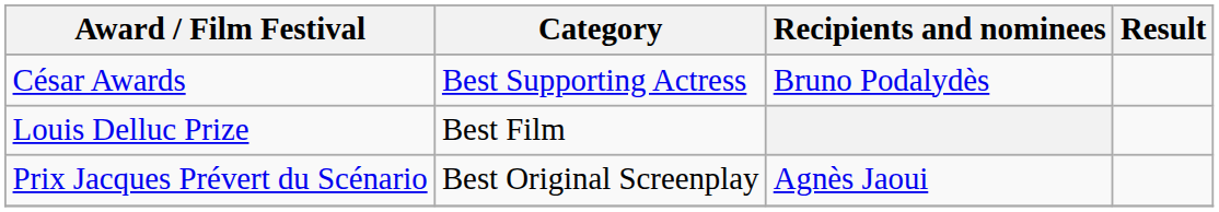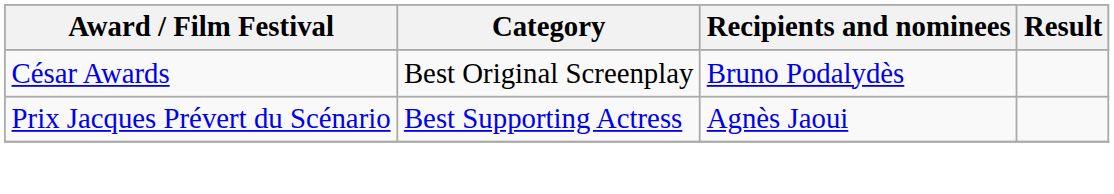César Awards | Category: Best Supporting Actress -> Best Original Screenplay
- row: Louis Delluc Prize | Best Film
Prix Jacques Prévert du Scénario | Category: Best Original Screenplay -> Best Supporting Actress
